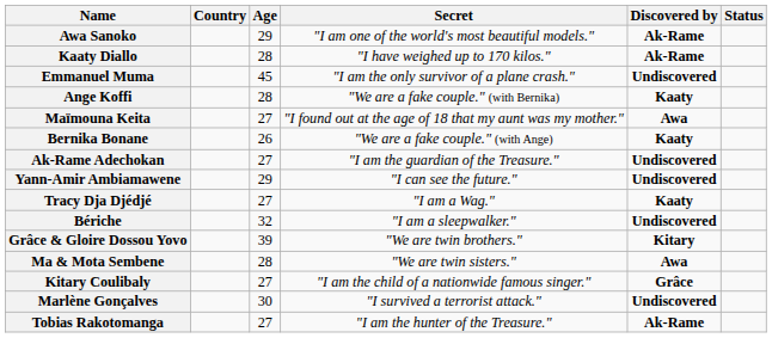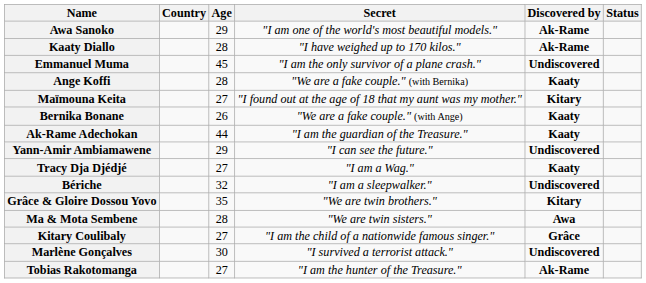Maïmouna Keita | Discovered by: Awa -> Kitary
Ak-Rame Adechokan | Age: 27 -> 44
Ak-Rame Adechokan | Discovered by: Undiscovered -> Kaaty
Grâce & Gloire Dossou Yovo | Age: 39 -> 35
